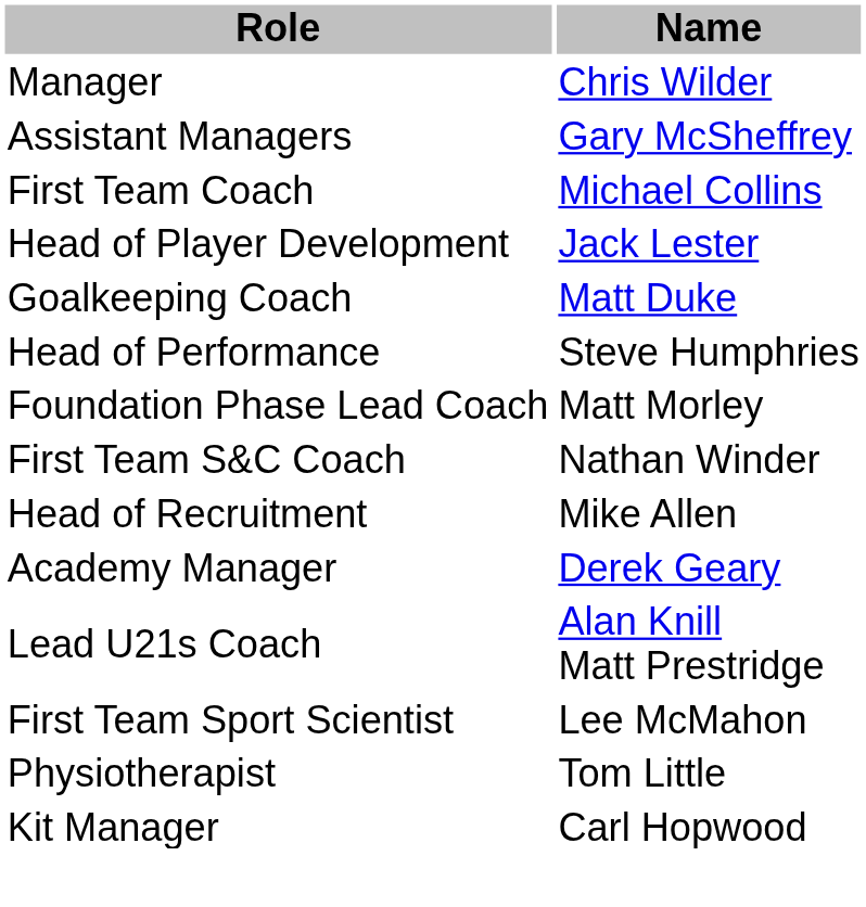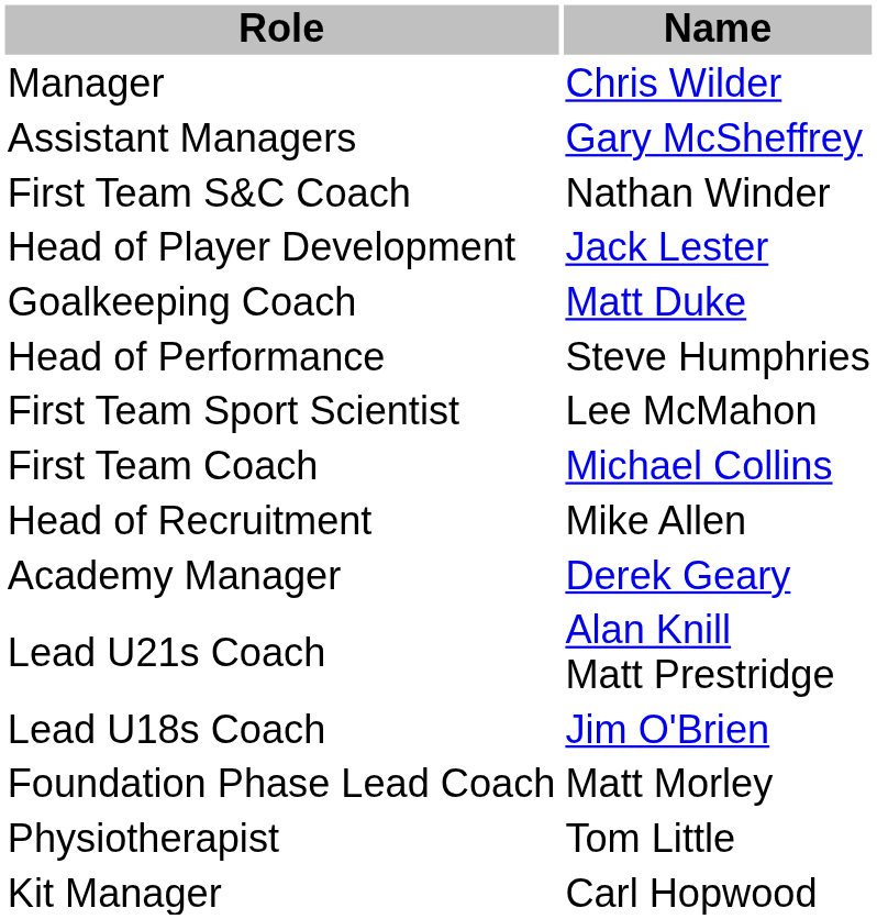rows swapped: First Team Coach <-> First Team S&C Coach
rows swapped: First Team Sport Scientist <-> Foundation Phase Lead Coach
+ row: Lead U18s Coach | Jim O'Brien
